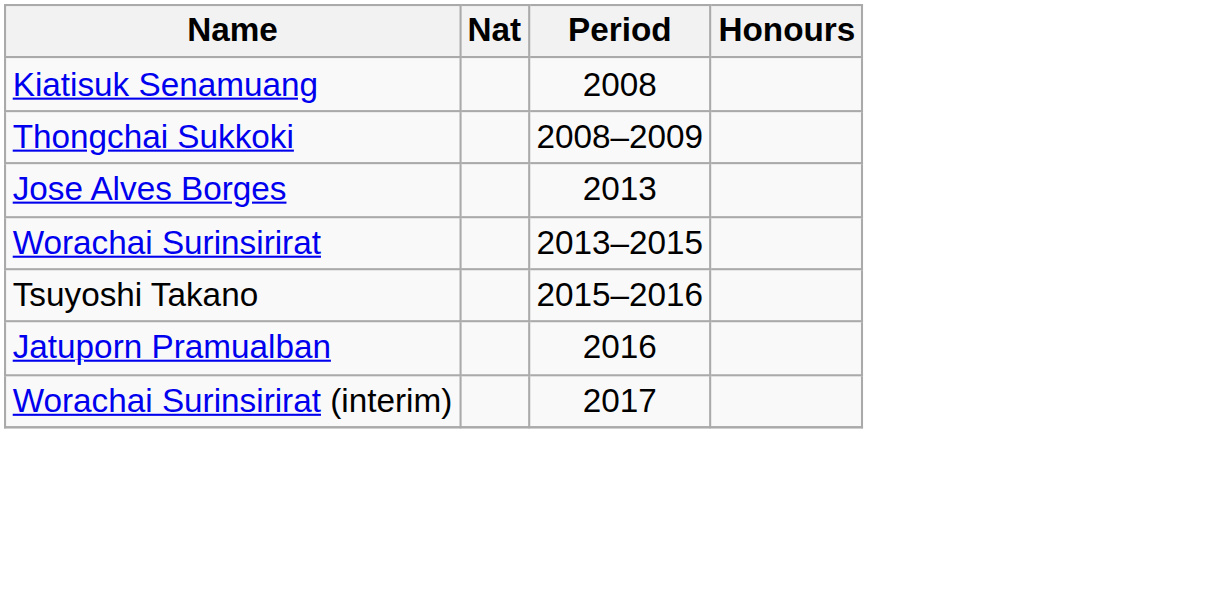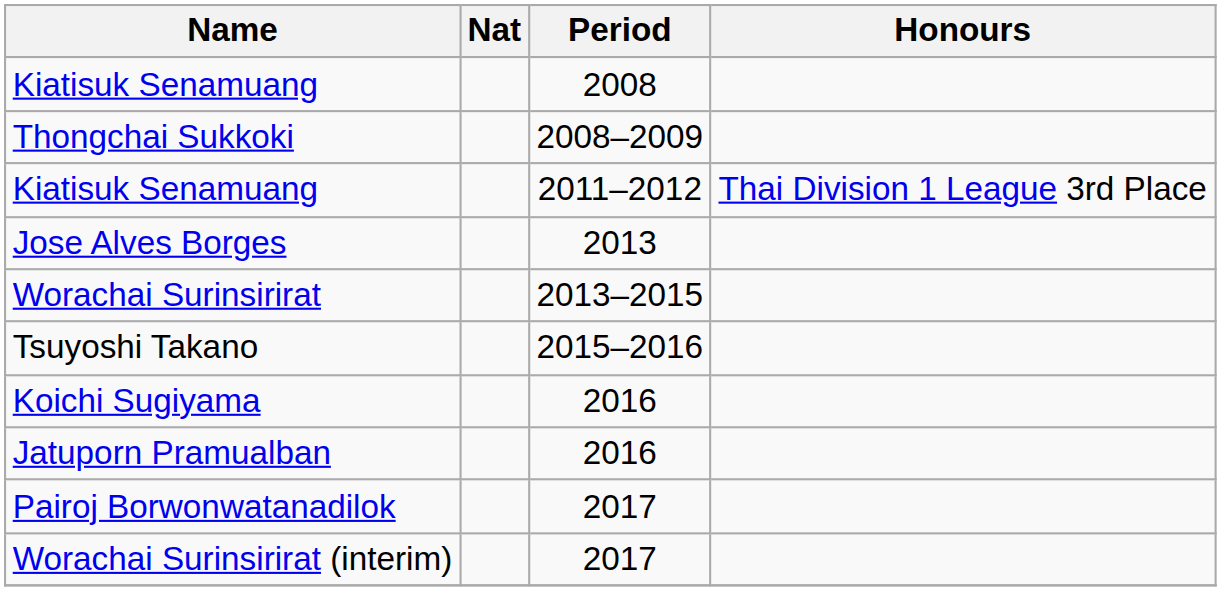+ row: Kiatisuk Senamuang | 2011–2012 | Thai Division 1 League 3rd Place
+ row: Koichi Sugiyama | 2016
+ row: Pairoj Borwonwatanadilok | 2017
